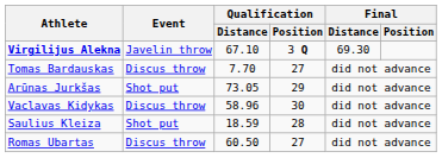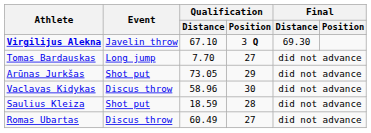Tomas Bardauskas | Event: Discus throw -> Long jump
Romas Ubartas | Qualification / Distance: 60.50 -> 60.49
